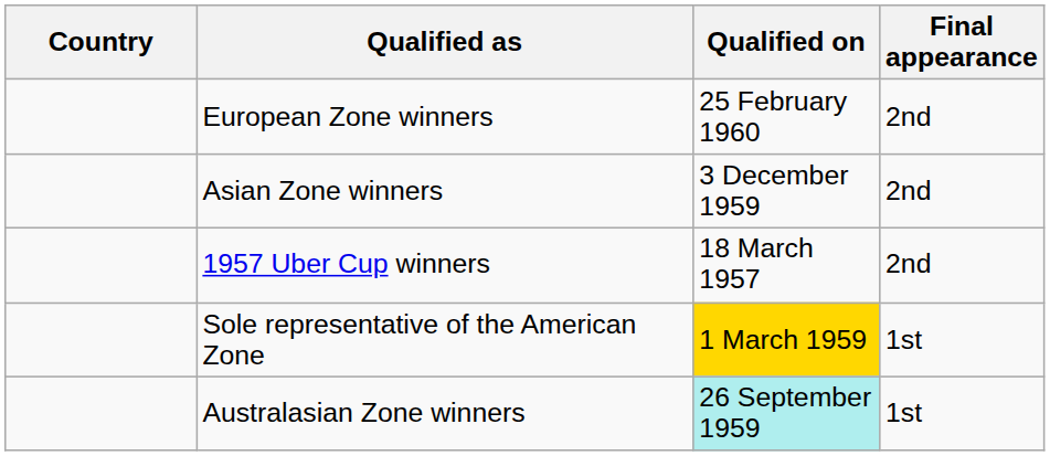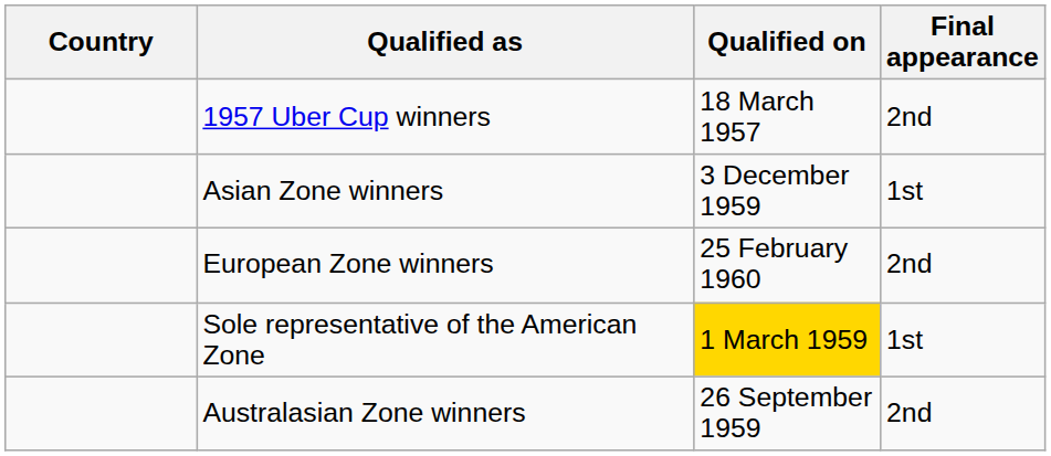rows swapped: 1957 Uber Cup winners <-> European Zone winners
Asian Zone winners | Final appearance: 2nd -> 1st
Australasian Zone winners | Qualified on: paleturquoise background -> no background
Australasian Zone winners | Final appearance: 1st -> 2nd
